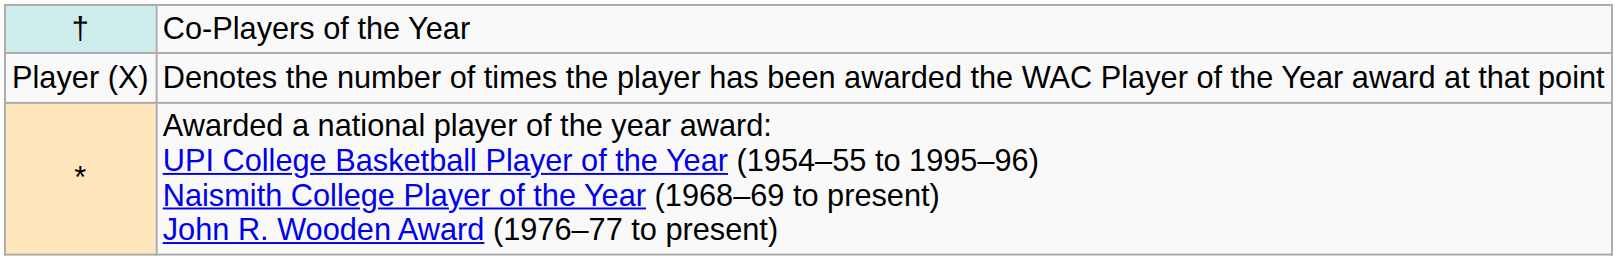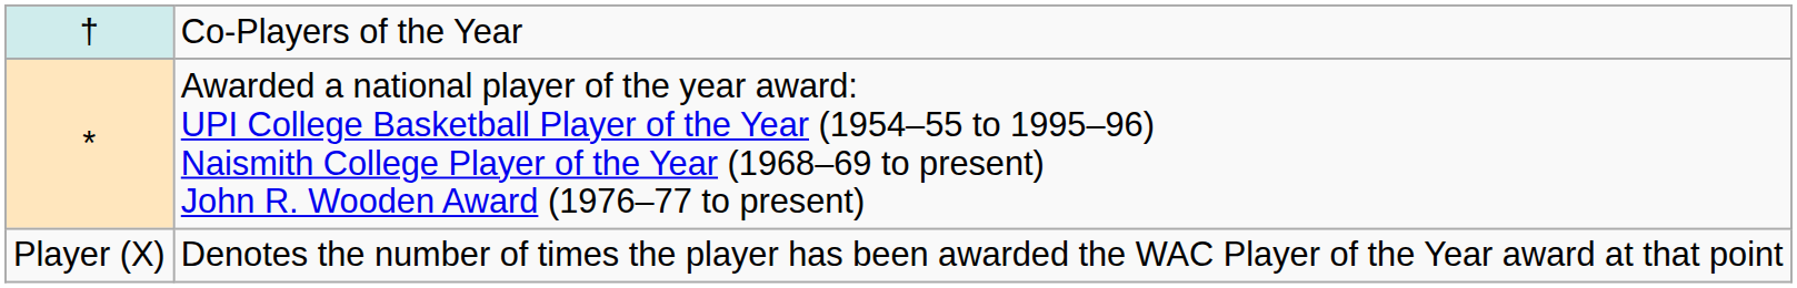rows swapped: * <-> Player (X)
